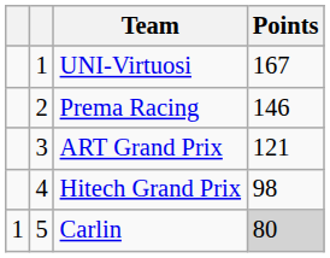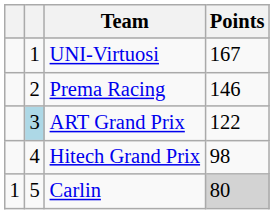ART Grand Prix | column 2: no background -> lightblue background
ART Grand Prix | Points: 121 -> 122
